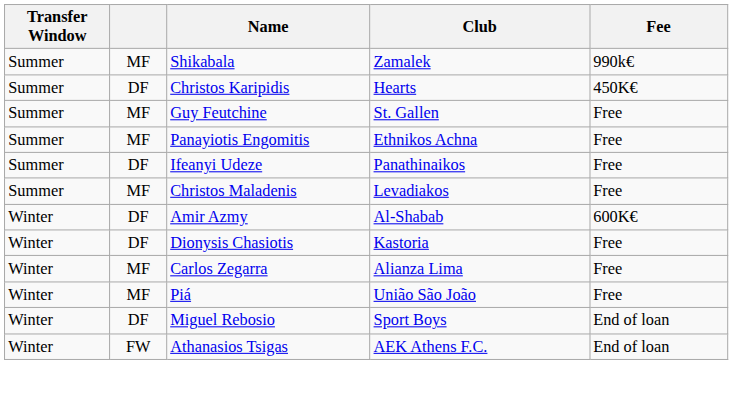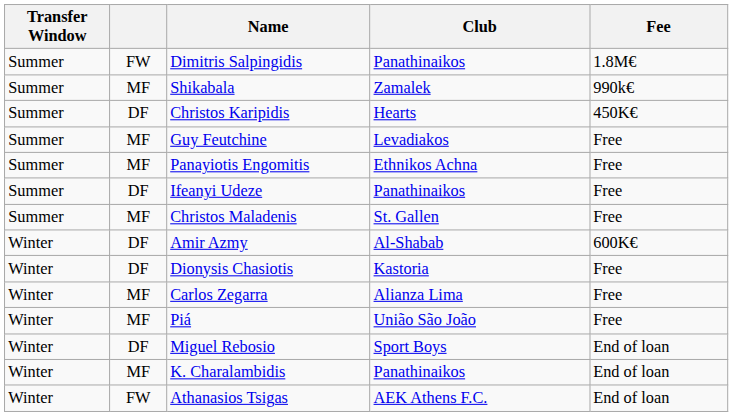+ row: Summer | FW | Dimitris Salpingidis | Panathinaikos | 1.8M€
Guy Feutchine | Club: St. Gallen -> Levadiakos
Christos Maladenis | Club: Levadiakos -> St. Gallen
+ row: Winter | MF | K. Charalambidis | Panathinaikos | End of loan
